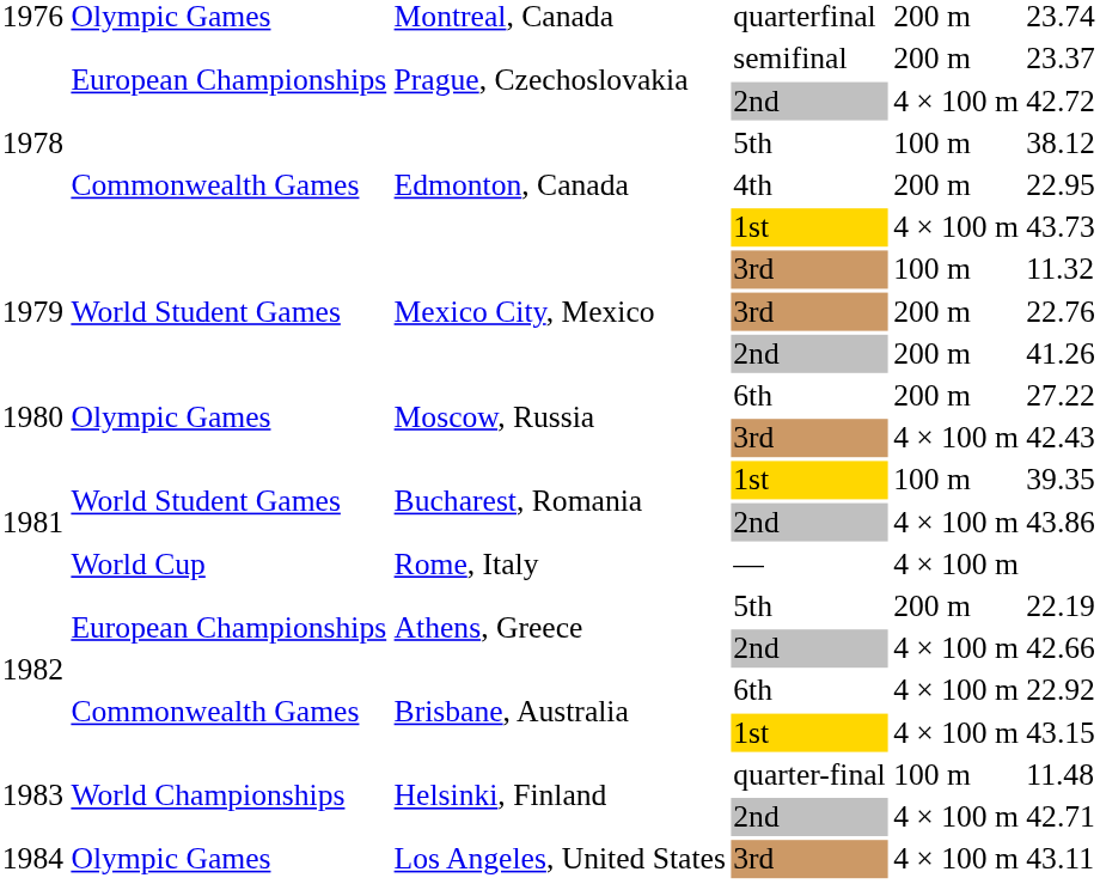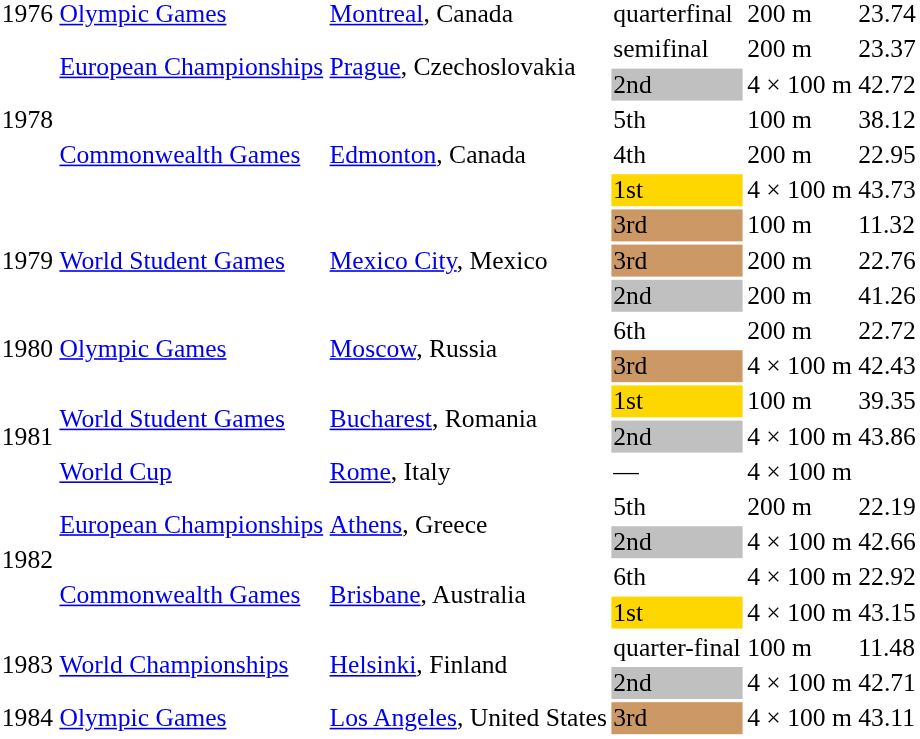Moscow, Russia / 6th | column 6: 27.22 -> 22.72
